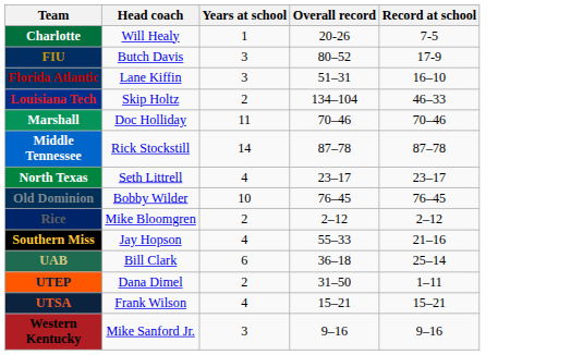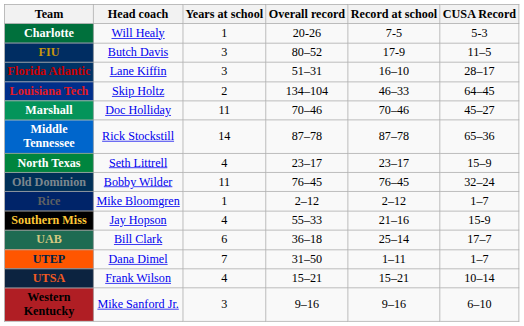+ column: CUSA Record | 5-3 | 11–5 | 28–17 | 64–45 | 45–27 | 65–36 | 15–9 | 32–24 | 1–7 | 15-9 | 17–7 | 1–7 | 10–14 | 6–10
Old Dominion | Years at school: 10 -> 11
Rice | Years at school: 2 -> 1
UTEP | Years at school: 2 -> 7
